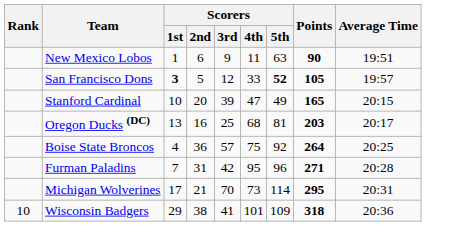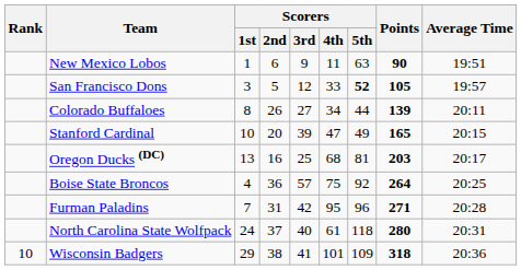San Francisco Dons | Scorers / 1st: bold -> normal
+ row: Colorado Buffaloes | 8 | 26 | 27 | 34 | 44 | 139 | 20:11
+ row: North Carolina State Wolfpack | 24 | 37 | 40 | 61 | 118 | 280 | 20:31
- row: Michigan Wolverines | 17 | 21 | 70 | 73 | 114 | 295 | 20:31
